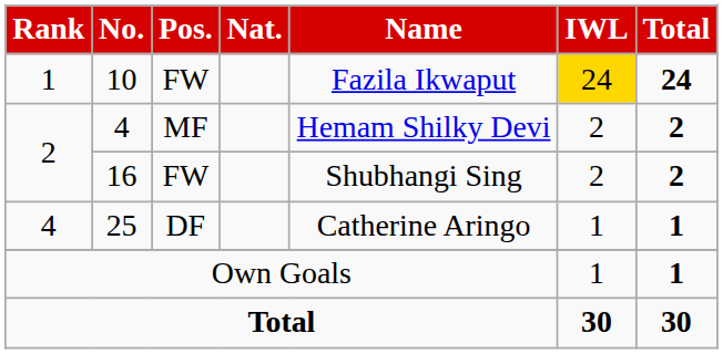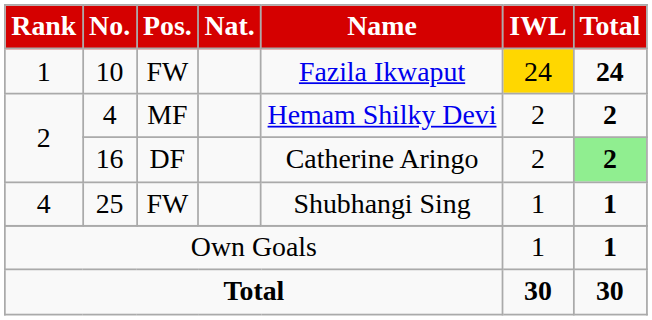16 | Pos.: FW -> DF
16 | Name: Shubhangi Sing -> Catherine Aringo
16 | Total: no background -> lightgreen background
25 | Pos.: DF -> FW
25 | Name: Catherine Aringo -> Shubhangi Sing
